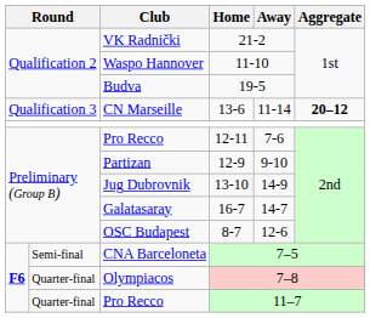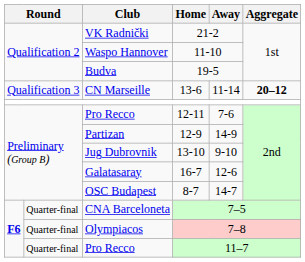Partizan | Away: 9-10 -> 14-9
Jug Dubrovnik | Away: 14-9 -> 9-10
Galatasaray | Away: 14-7 -> 12-6
OSC Budapest | Away: 12-6 -> 14-7
CNA Barceloneta | column 2: Semi-final -> Quarter-final
